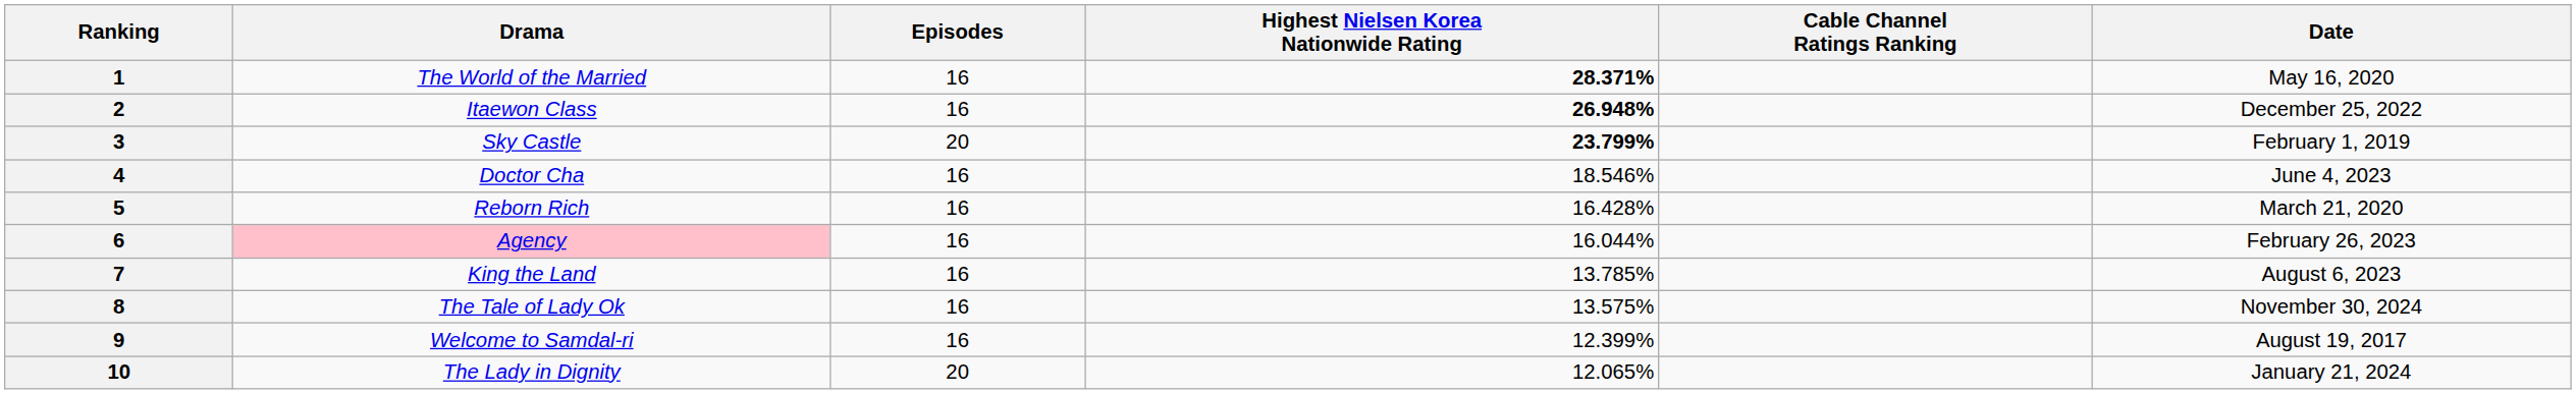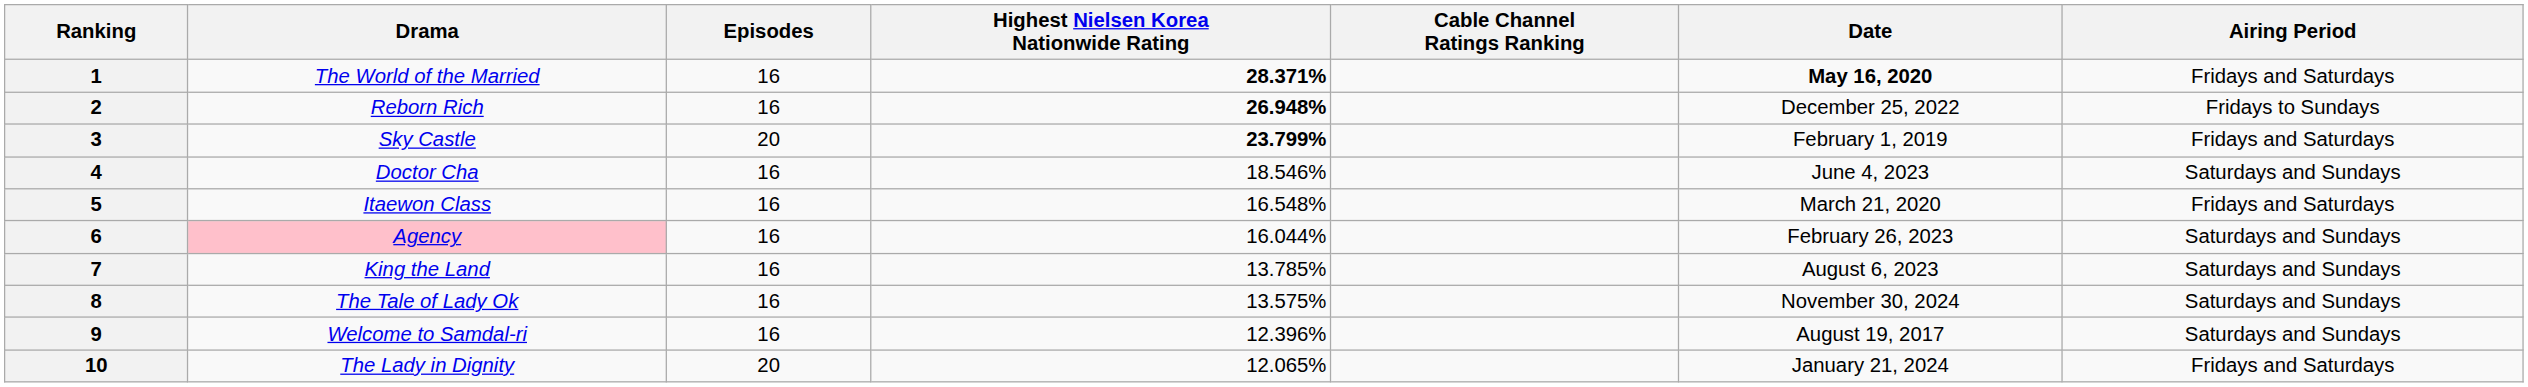+ column: Airing Period | Fridays and Saturdays | Fridays to Sundays | Fridays and Saturdays | Saturdays and Sundays | Fridays and Saturdays | Saturdays and Sundays | Saturdays and Sundays | Saturdays and Sundays | Saturdays and Sundays | Fridays and Saturdays
1 | Date: normal -> bold
2 | Drama: Itaewon Class -> Reborn Rich
5 | Drama: Reborn Rich -> Itaewon Class
5 | Highest Nielsen Korea Nationwide Rating: 16.428% -> 16.548%
9 | Highest Nielsen Korea Nationwide Rating: 12.399% -> 12.396%
